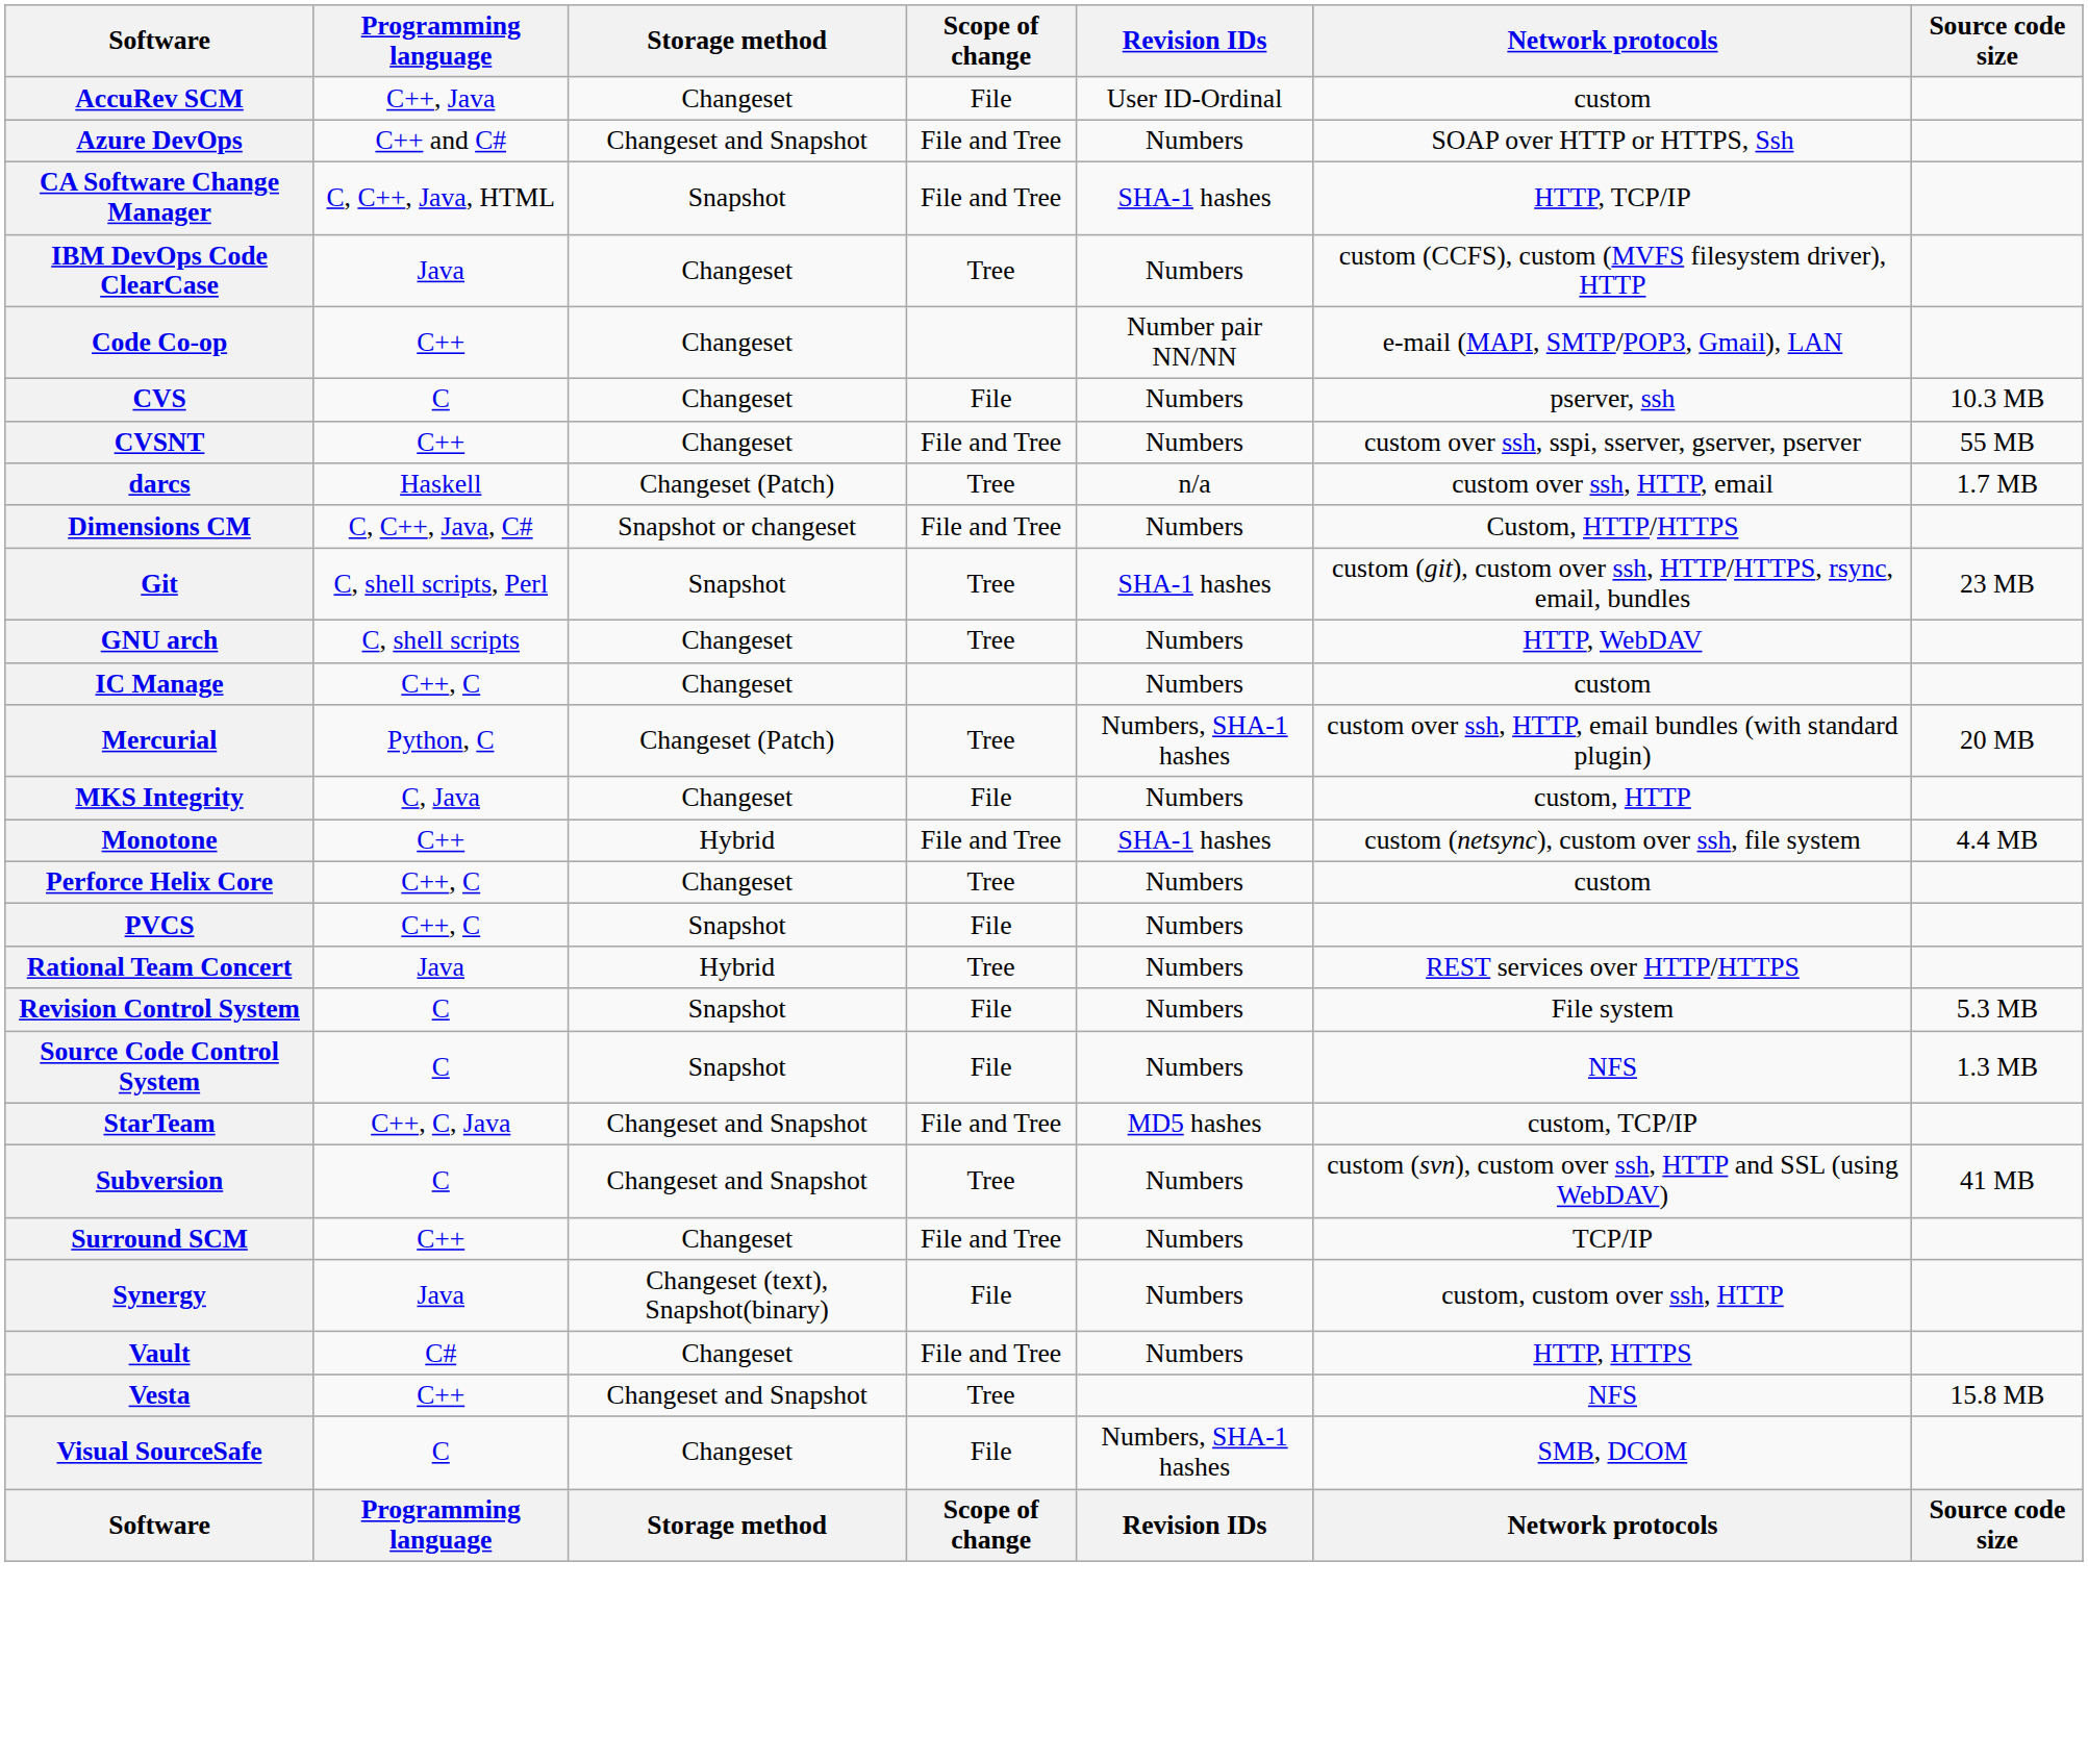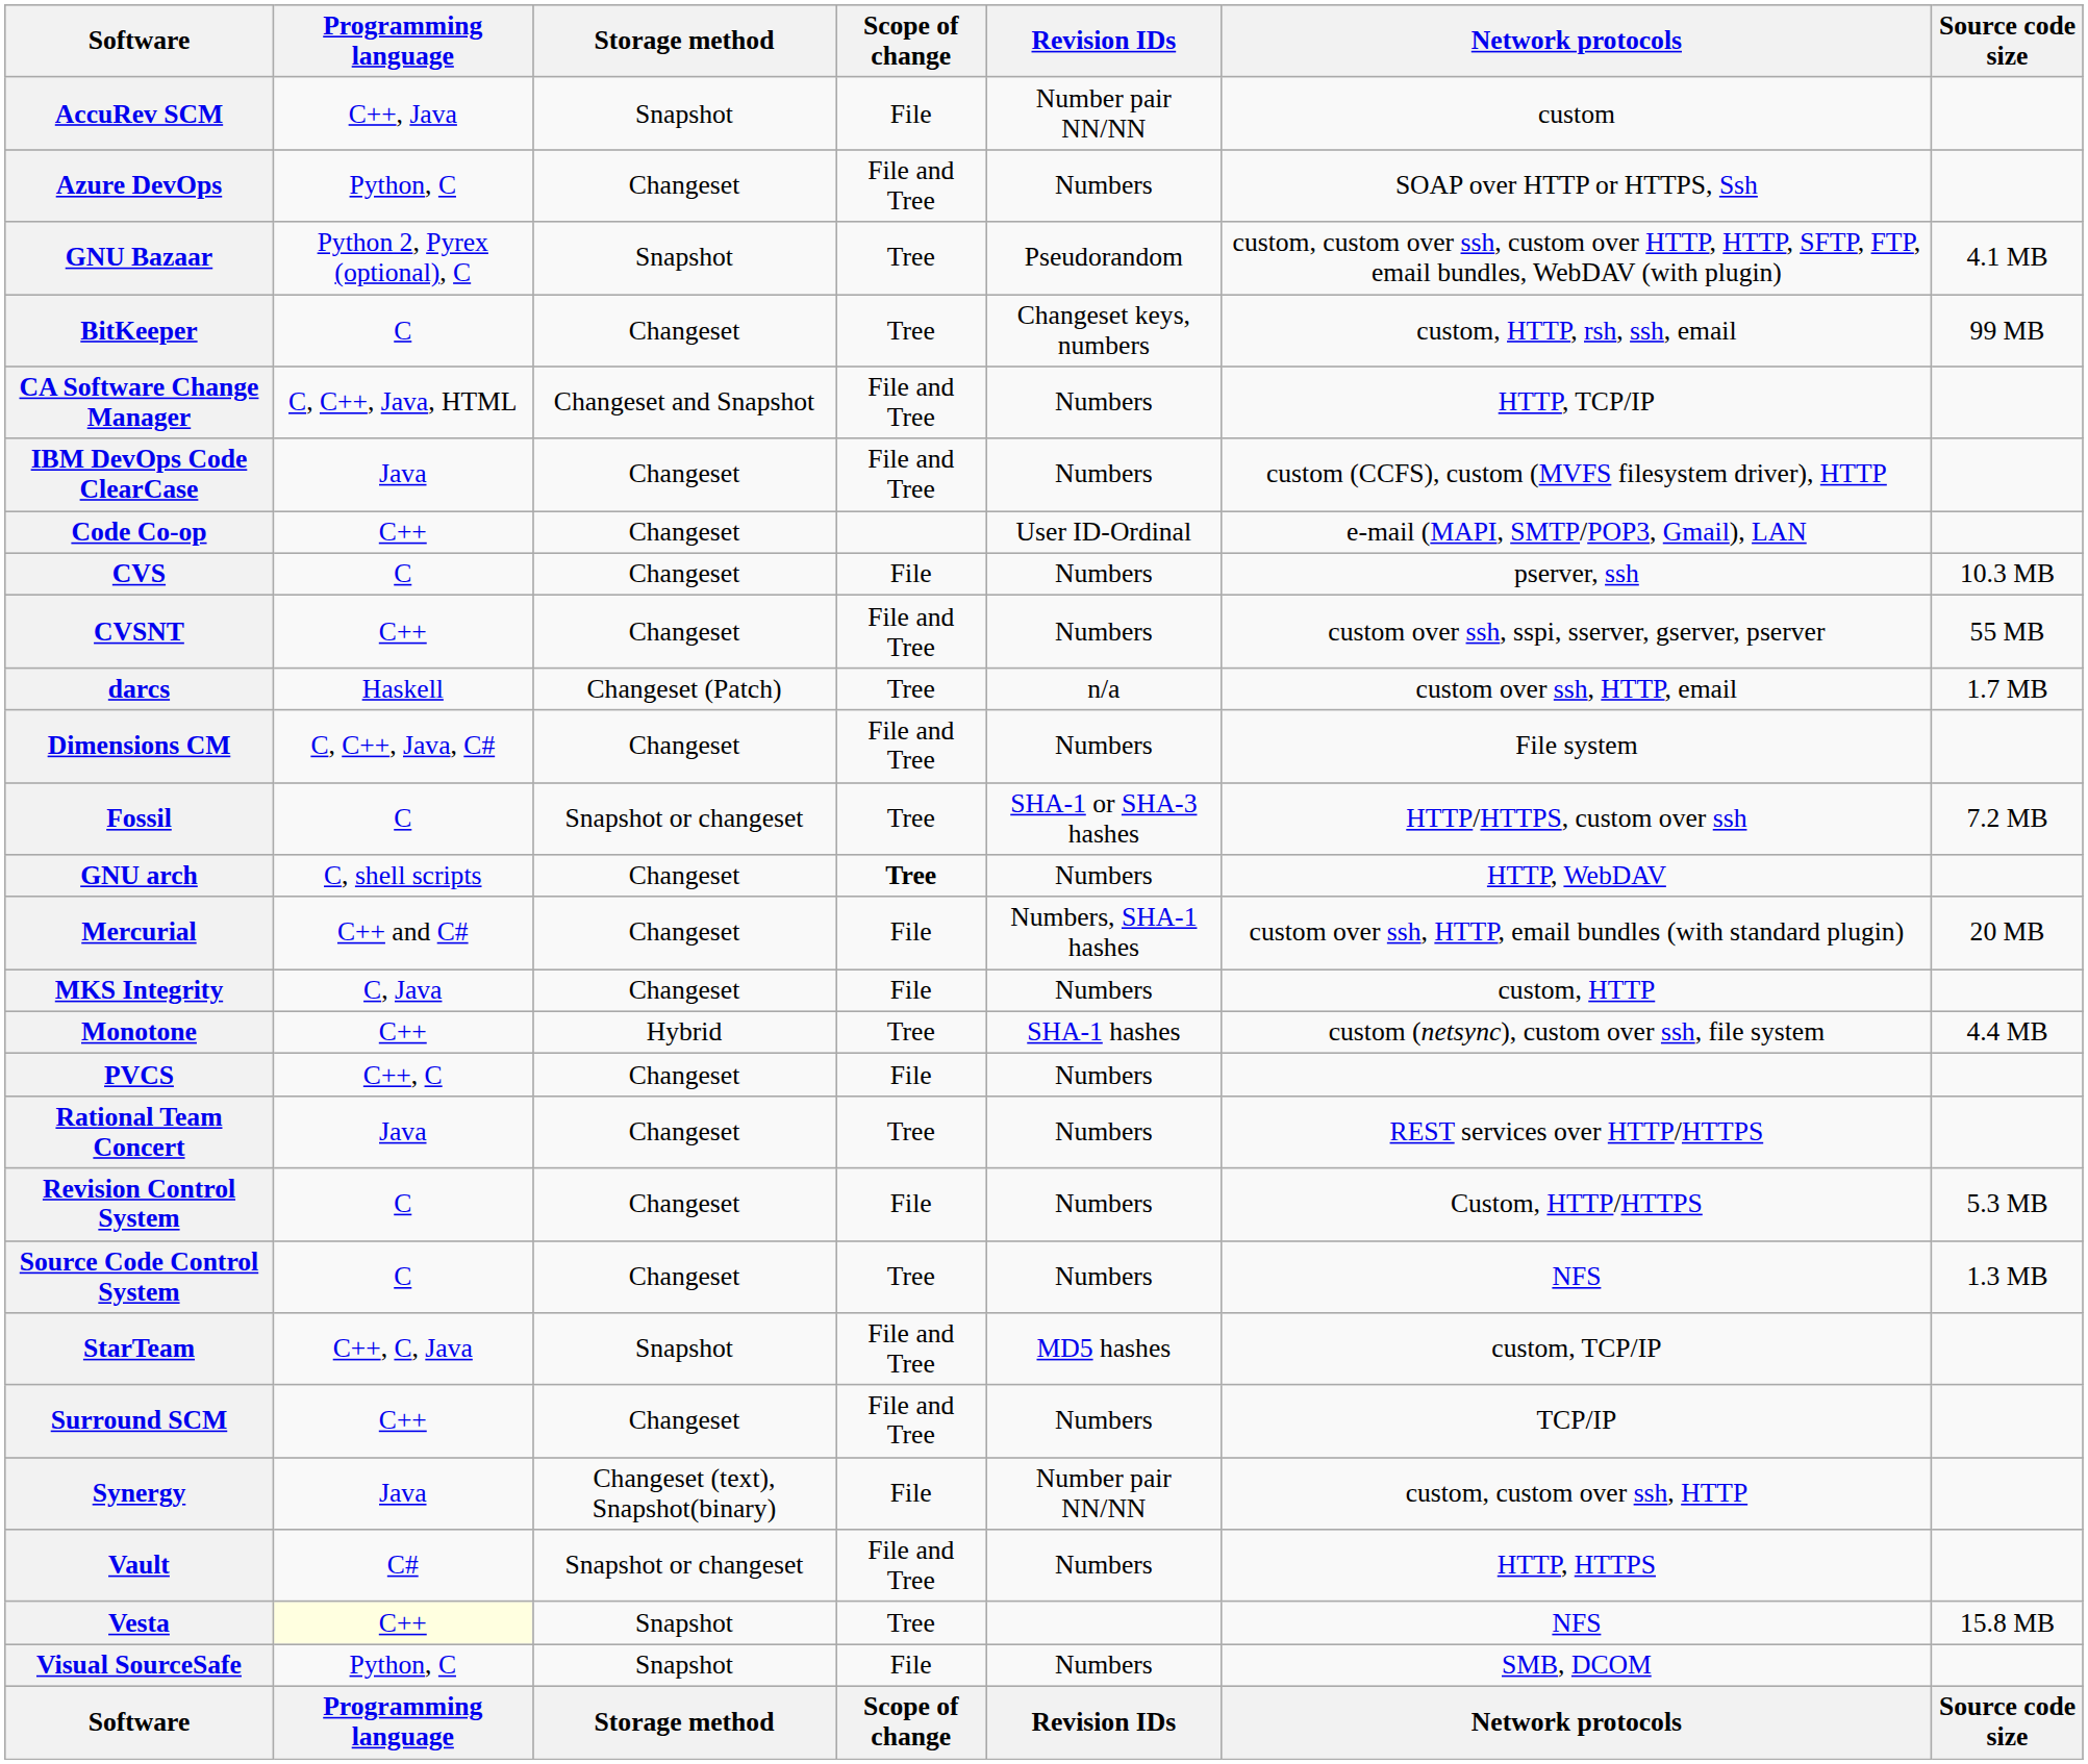AccuRev SCM | Storage method: Changeset -> Snapshot
AccuRev SCM | Revision IDs: User ID-Ordinal -> Number pair NN/NN
Azure DevOps | Programming language: C++ and C# -> Python, C
Azure DevOps | Storage method: Changeset and Snapshot -> Changeset
+ row: GNU Bazaar | Python 2, Pyrex (optional), C | Snapshot | Tree | Pseudorandom | custom, custom over ssh, custom over HTTP, HTTP, SFTP, FTP, email bundles, WebDAV (with plugin) | 4.1 MB
+ row: BitKeeper | C | Changeset | Tree | Changeset keys, numbers | custom, HTTP, rsh, ssh, email | 99 MB
CA Software Change Manager | Storage method: Snapshot -> Changeset and Snapshot
CA Software Change Manager | Revision IDs: SHA-1 hashes -> Numbers
IBM DevOps Code ClearCase | Scope of change: Tree -> File and Tree
Code Co-op | Revision IDs: Number pair NN/NN -> User ID-Ordinal
Dimensions CM | Storage method: Snapshot or changeset -> Changeset
Dimensions CM | Network protocols: Custom, HTTP/HTTPS -> File system
+ row: Fossil | C | Snapshot or changeset | Tree | SHA-1 or SHA-3 hashes | HTTP/HTTPS, custom over ssh | 7.2 MB
- row: Git | C, shell scripts, Perl | Snapshot | Tree | SHA-1 hashes | custom (git), custom over ssh, HTTP/HTTPS, rsync, email, bundles | 23 MB
GNU arch | Scope of change: normal -> bold
- row: IC Manage | C++, C | Changeset | Numbers | custom
Mercurial | Programming language: Python, C -> C++ and C#
Mercurial | Storage method: Changeset (Patch) -> Changeset
Mercurial | Scope of change: Tree -> File
Monotone | Scope of change: File and Tree -> Tree
- row: Perforce Helix Core | C++, C | Changeset | Tree | Numbers | custom
PVCS | Storage method: Snapshot -> Changeset
Rational Team Concert | Storage method: Hybrid -> Changeset
Revision Control System | Storage method: Snapshot -> Changeset
Revision Control System | Network protocols: File system -> Custom, HTTP/HTTPS
Source Code Control System | Storage method: Snapshot -> Changeset
Source Code Control System | Scope of change: File -> Tree
StarTeam | Storage method: Changeset and Snapshot -> Snapshot
- row: Subversion | C | Changeset and Snapshot | Tree | Numbers | custom (svn), custom over ssh, HTTP and SSL (using WebDAV) | 41 MB
Synergy | Revision IDs: Numbers -> Number pair NN/NN
Vault | Storage method: Changeset -> Snapshot or changeset
Vesta | Programming language: no background -> lightyellow background
Vesta | Storage method: Changeset and Snapshot -> Snapshot
Visual SourceSafe | Programming language: C -> Python, C
Visual SourceSafe | Storage method: Changeset -> Snapshot
Visual SourceSafe | Revision IDs: Numbers, SHA-1 hashes -> Numbers
